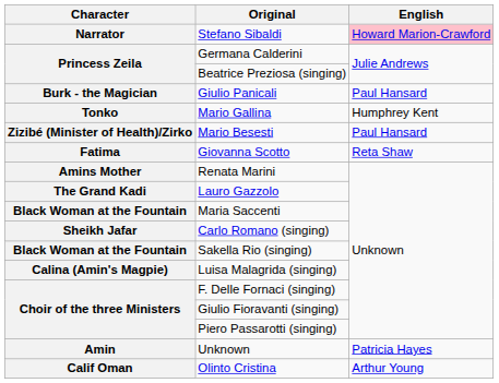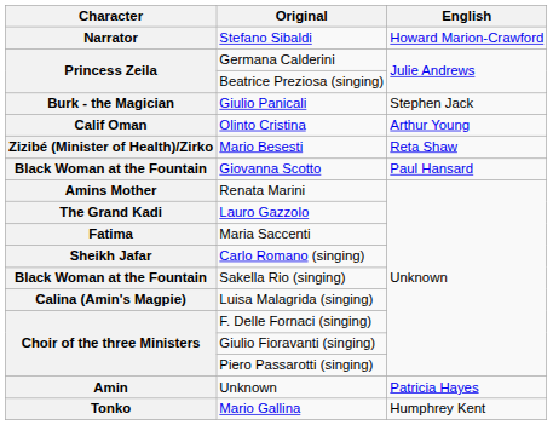Stefano Sibaldi | English: pink background -> no background
Giulio Panicali | English: Paul Hansard -> Stephen Jack
rows swapped: Olinto Cristina <-> Mario Gallina
Mario Besesti | English: Paul Hansard -> Reta Shaw
Giovanna Scotto | Character: Fatima -> Black Woman at the Fountain
Giovanna Scotto | English: Reta Shaw -> Paul Hansard
Maria Saccenti | Character: Black Woman at the Fountain -> Fatima
